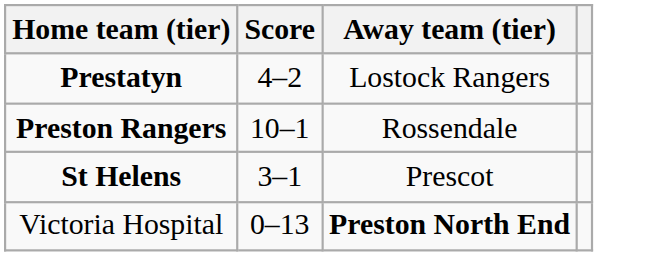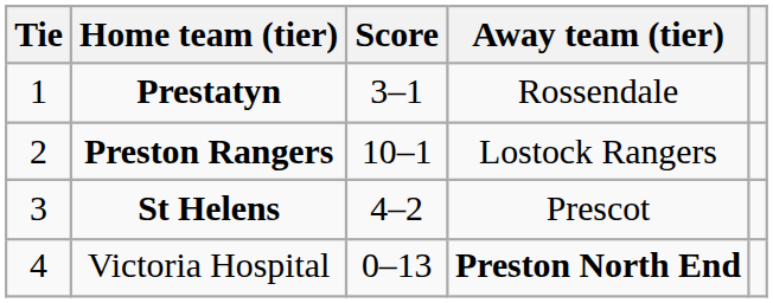+ column: Tie | 1 | 2 | 3 | 4
Prestatyn | Score: 4–2 -> 3–1
Prestatyn | Away team (tier): Lostock Rangers -> Rossendale
Preston Rangers | Away team (tier): Rossendale -> Lostock Rangers
St Helens | Score: 3–1 -> 4–2
